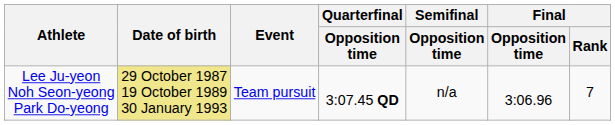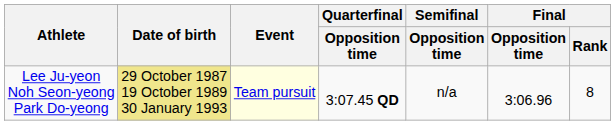Lee Ju-yeon Noh Seon-yeong Park Do-yeong | Event: no background -> lightyellow background
Lee Ju-yeon Noh Seon-yeong Park Do-yeong | Final / Rank: 7 -> 8
